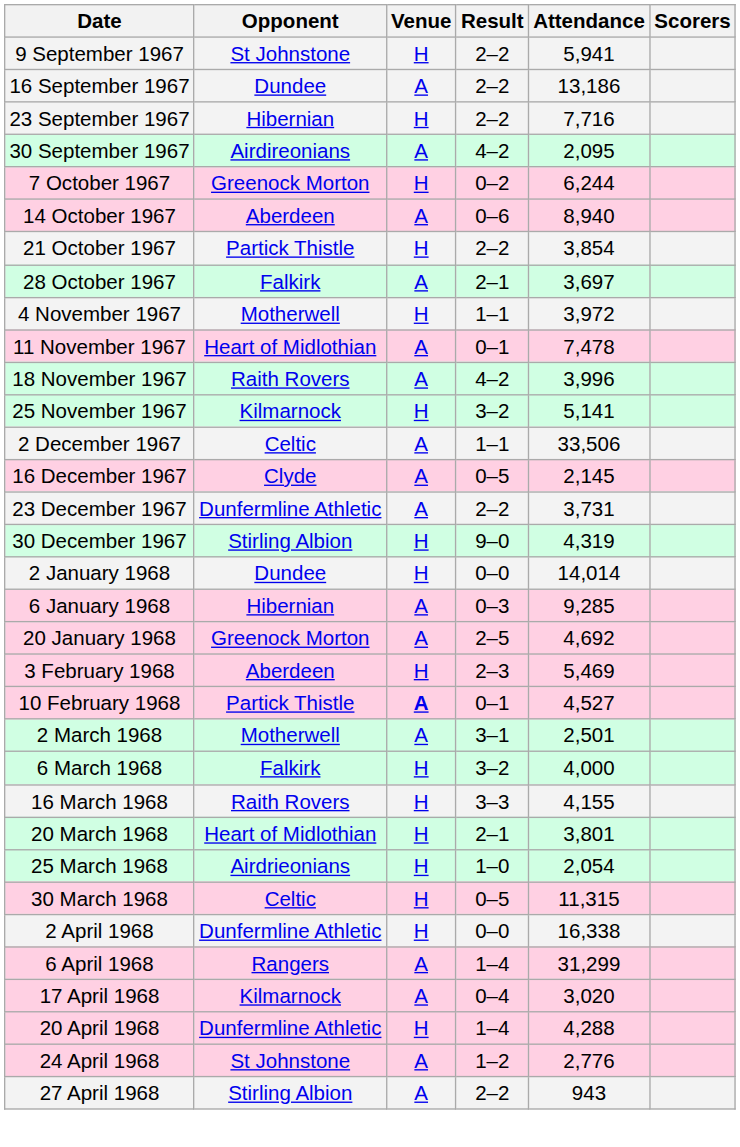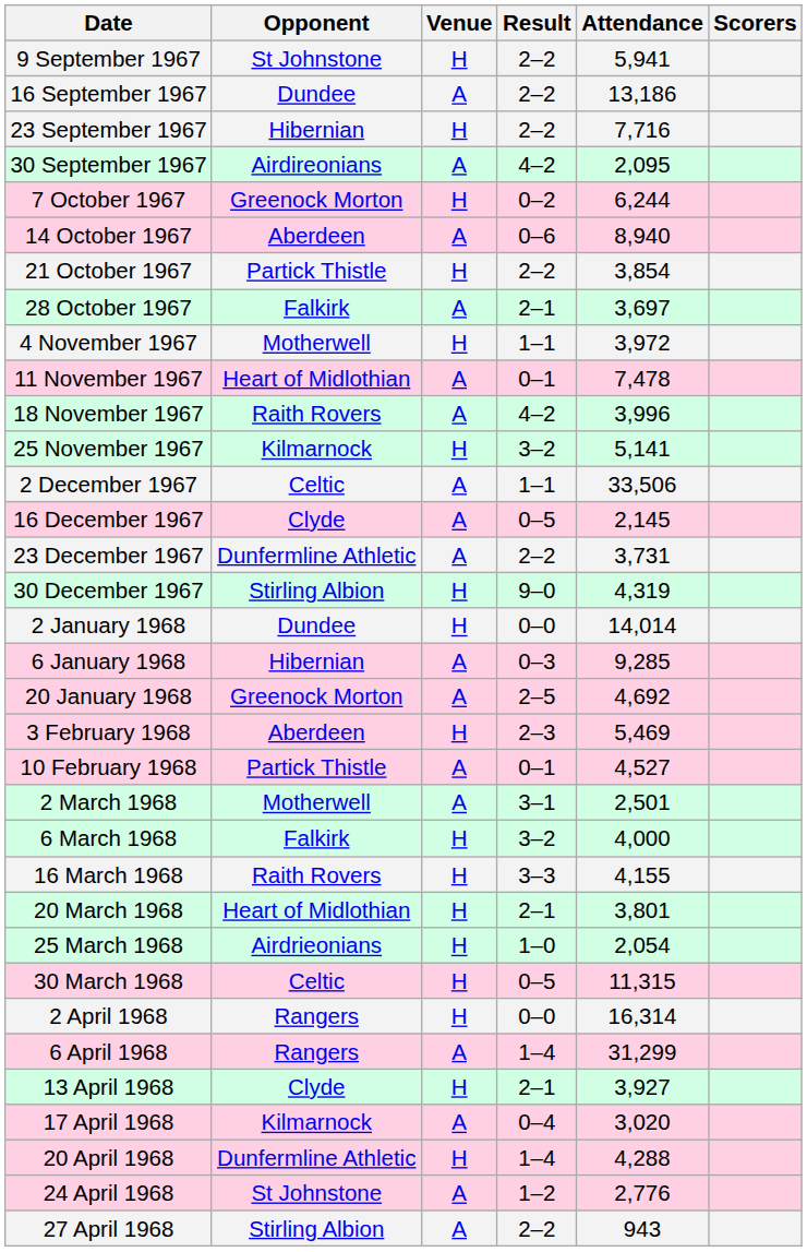10 February 1968 | Venue: bold -> normal
2 April 1968 | Opponent: Dunfermline Athletic -> Rangers
2 April 1968 | Attendance: 16,338 -> 16,314
+ row: 13 April 1968 | Clyde | H | 2–1 | 3,927
